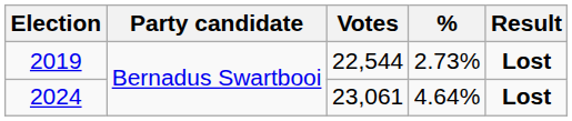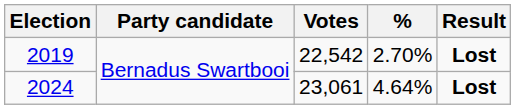2019 | Votes: 22,544 -> 22,542
2019 | %: 2.73% -> 2.70%
